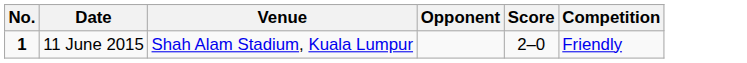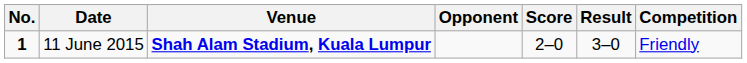+ column: Result | 3–0
11 June 2015 | Venue: normal -> bold
